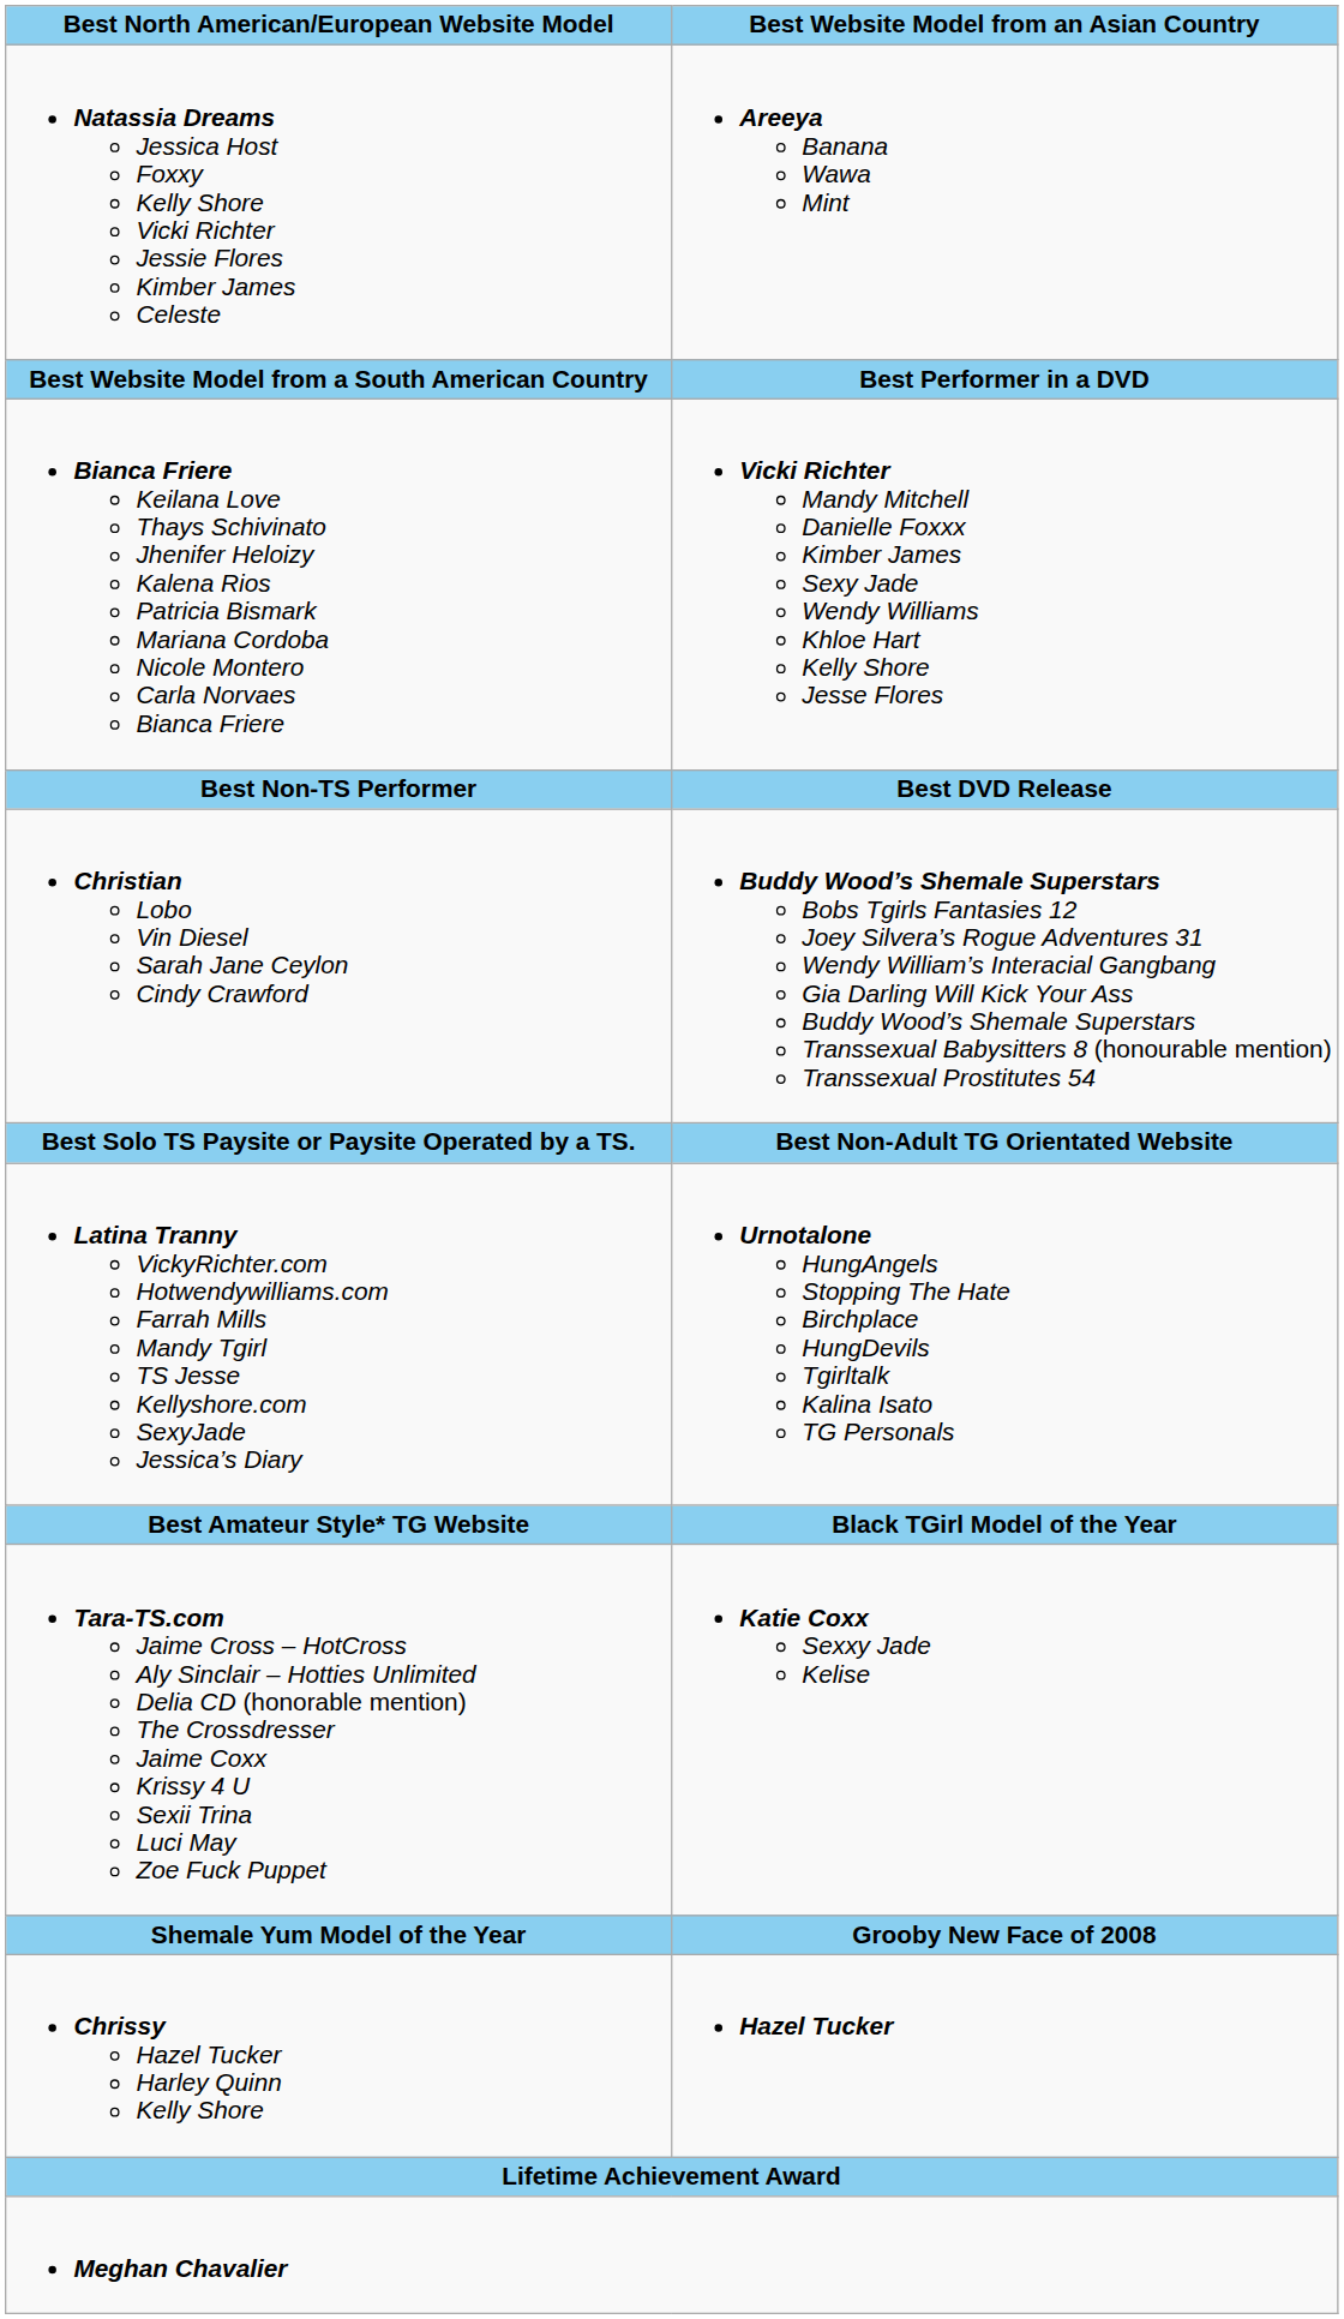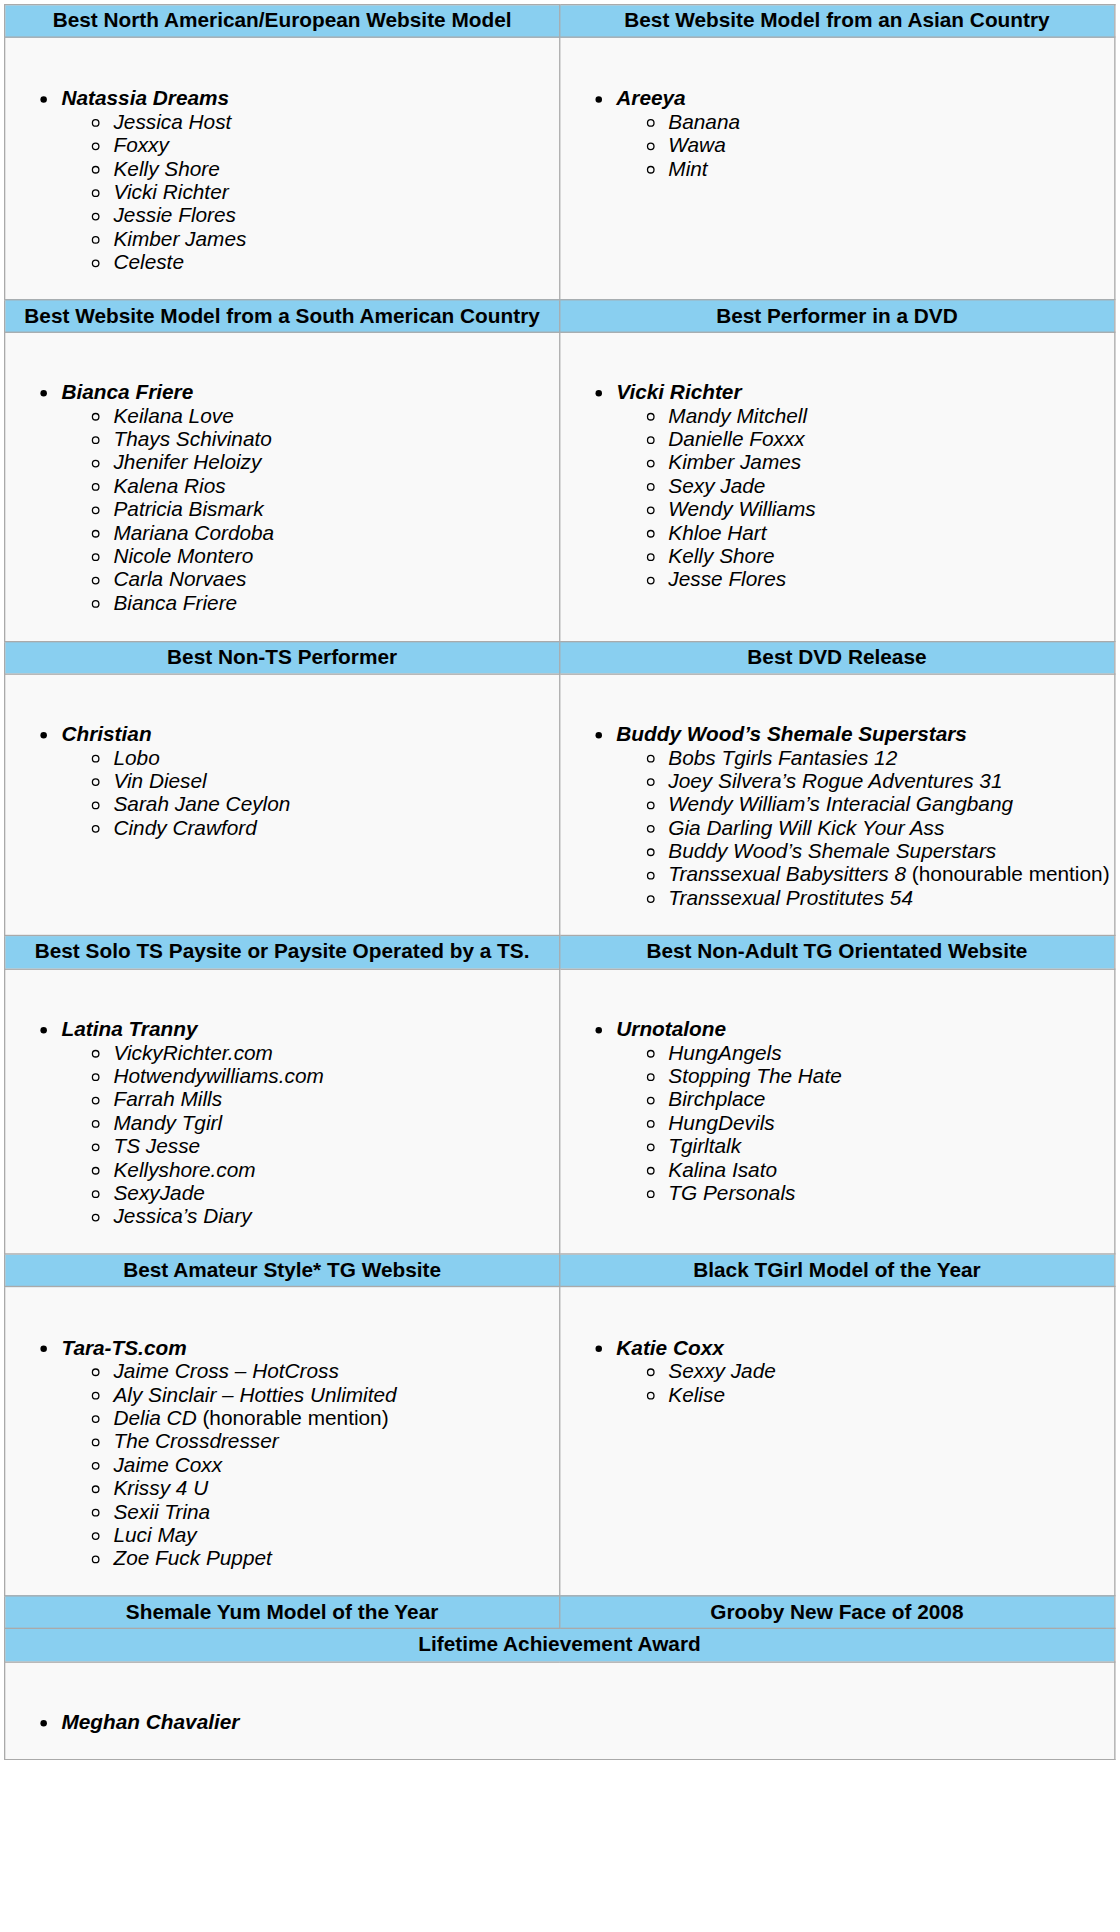- row: Chrissy Hazel Tucker Harley Quinn Kelly Shore | Hazel Tucker
